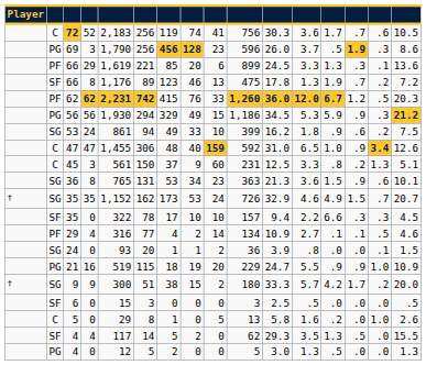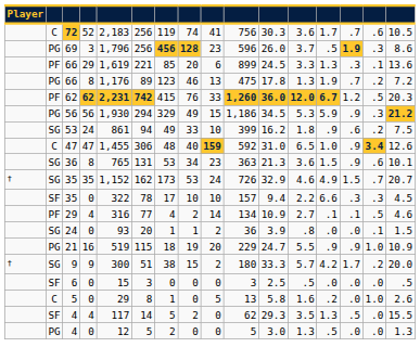69 | column 5: 1,790 -> 1,796
66 / 8 | column 2: SF -> PG
- row: C | 45 | 3 | 561 | 150 | 37 | 9 | 60 | 231 | 12.5 | 3.3 | .8 | .2 | 1.3 | 5.1
